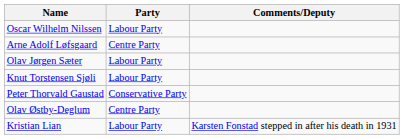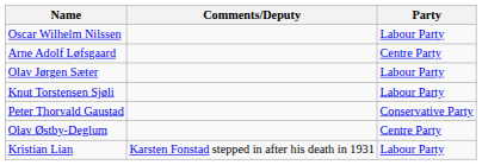columns swapped: Party <-> Comments/Deputy
